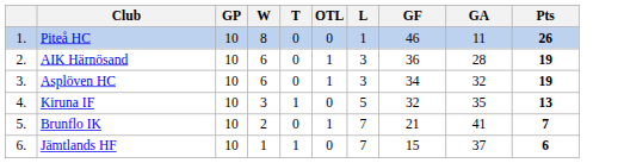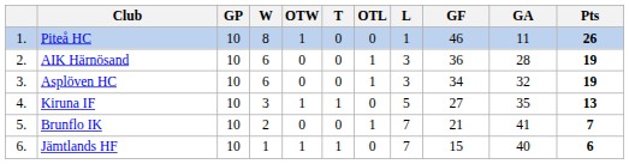+ column: OTW | 1 | 0 | 0 | 1 | 0 | 1
Kiruna IF | GF: 32 -> 27
Jämtlands HF | GA: 37 -> 40
